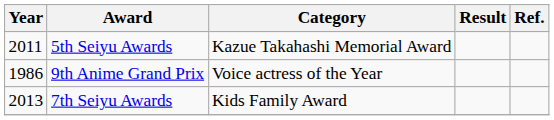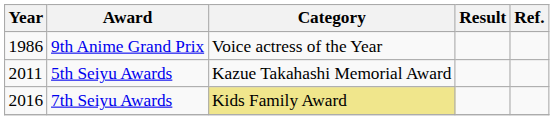rows swapped: 9th Anime Grand Prix <-> 5th Seiyu Awards
7th Seiyu Awards | Year: 2013 -> 2016
7th Seiyu Awards | Category: no background -> khaki background
